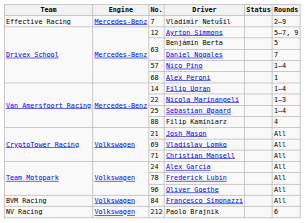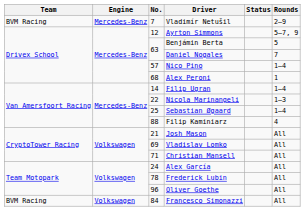Vladimír Netušil | Team: Effective Racing -> BVM Racing
- row: NV Racing | Volkswagen | 212 | Paolo Brajnik | 6
